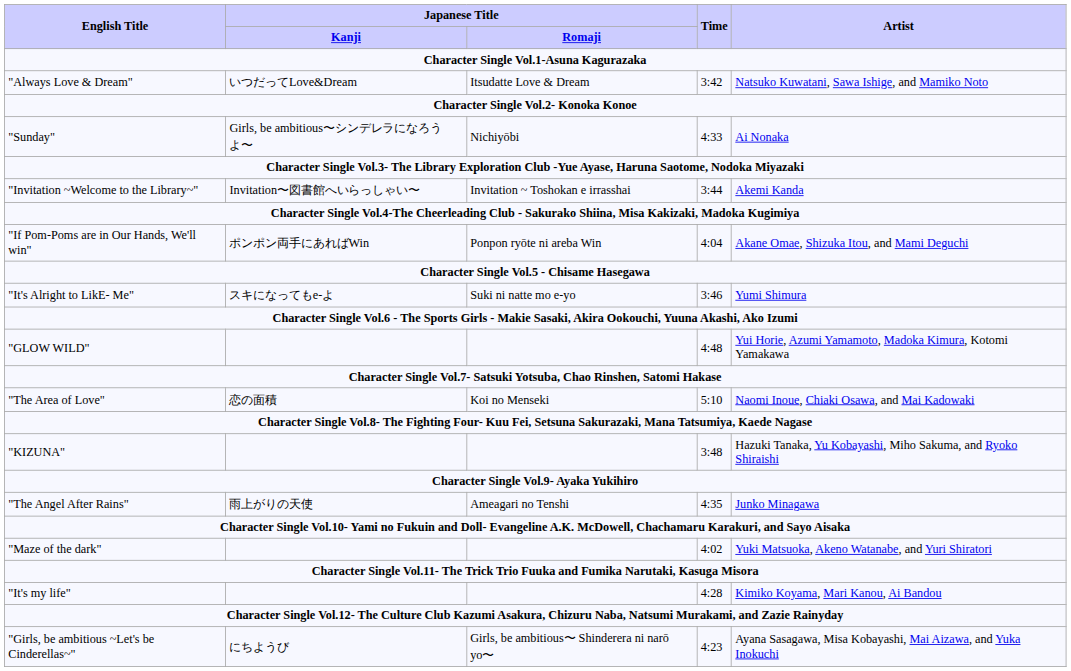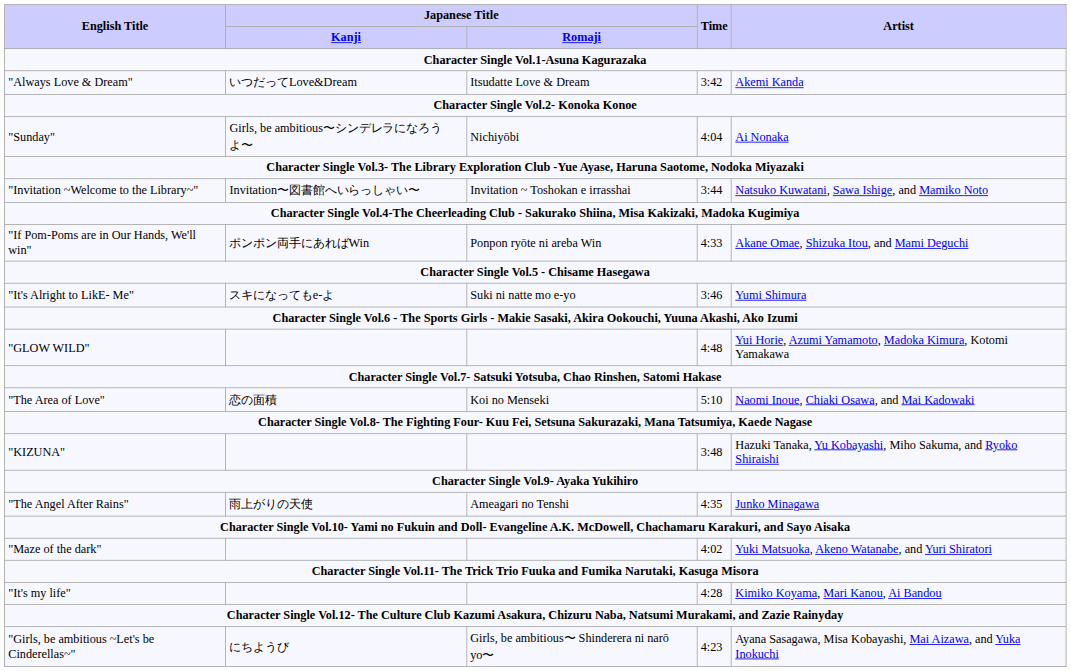"Always Love & Dream" | Artist: Natsuko Kuwatani, Sawa Ishige, and Mamiko Noto -> Akemi Kanda
"Sunday" | Time: 4:33 -> 4:04
"Invitation ~Welcome to the Library~" | Artist: Akemi Kanda -> Natsuko Kuwatani, Sawa Ishige, and Mamiko Noto
"If Pom-Poms are in Our Hands, We'll win" | Time: 4:04 -> 4:33
